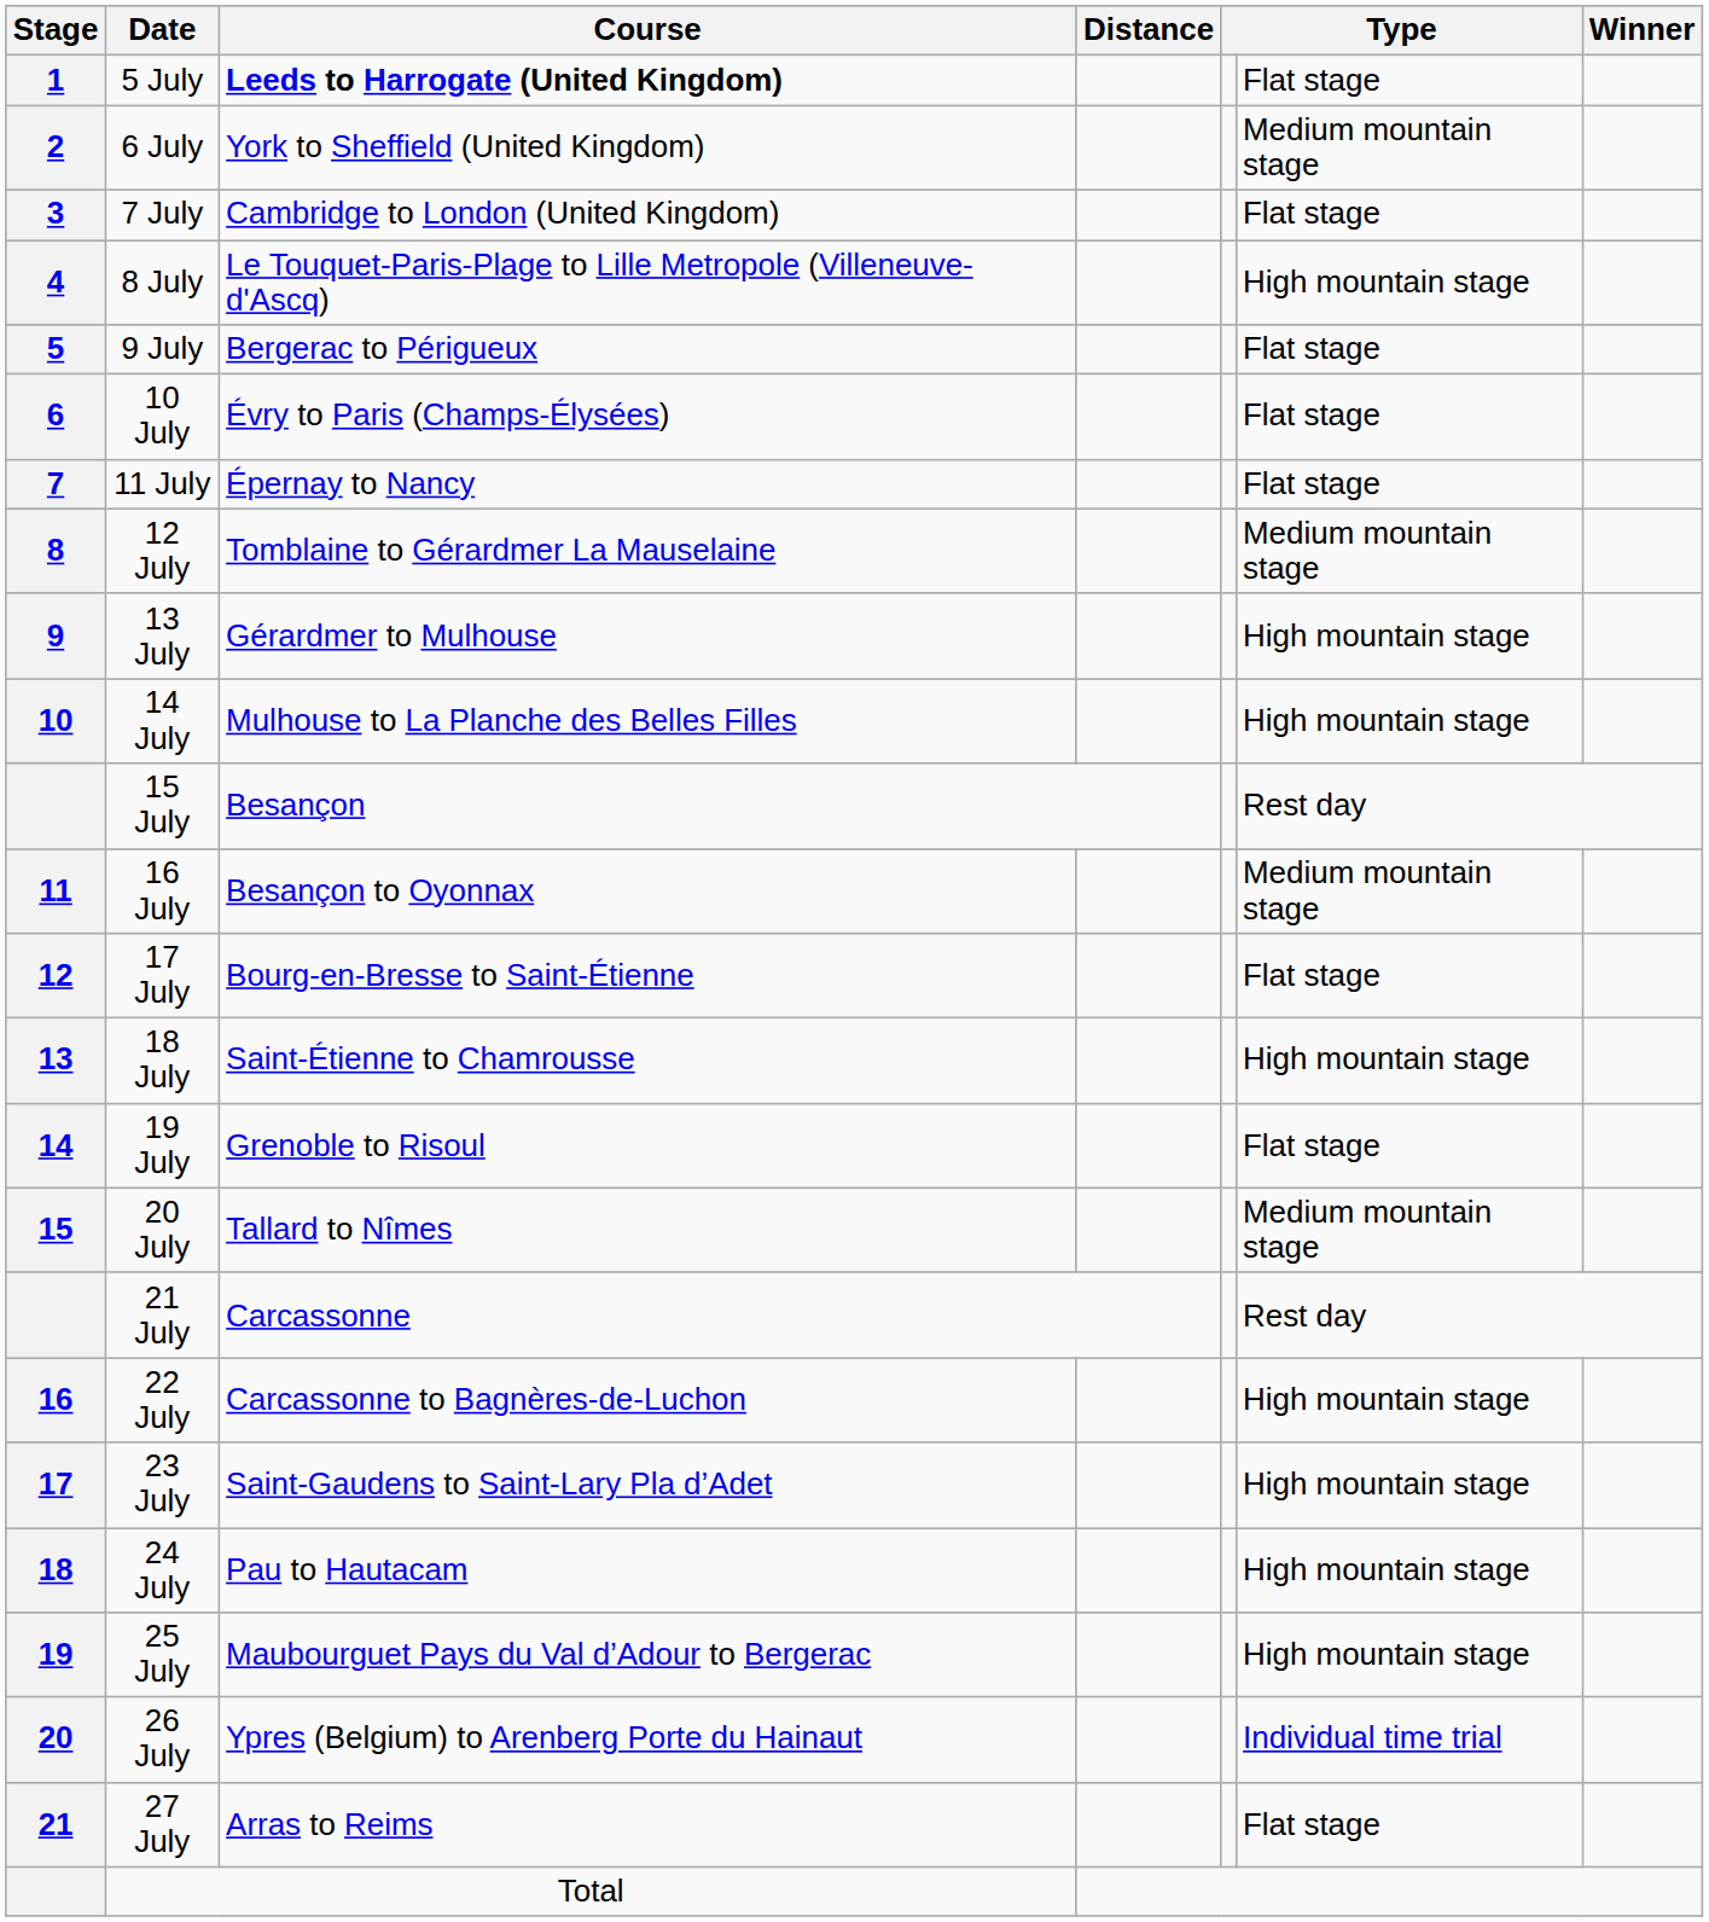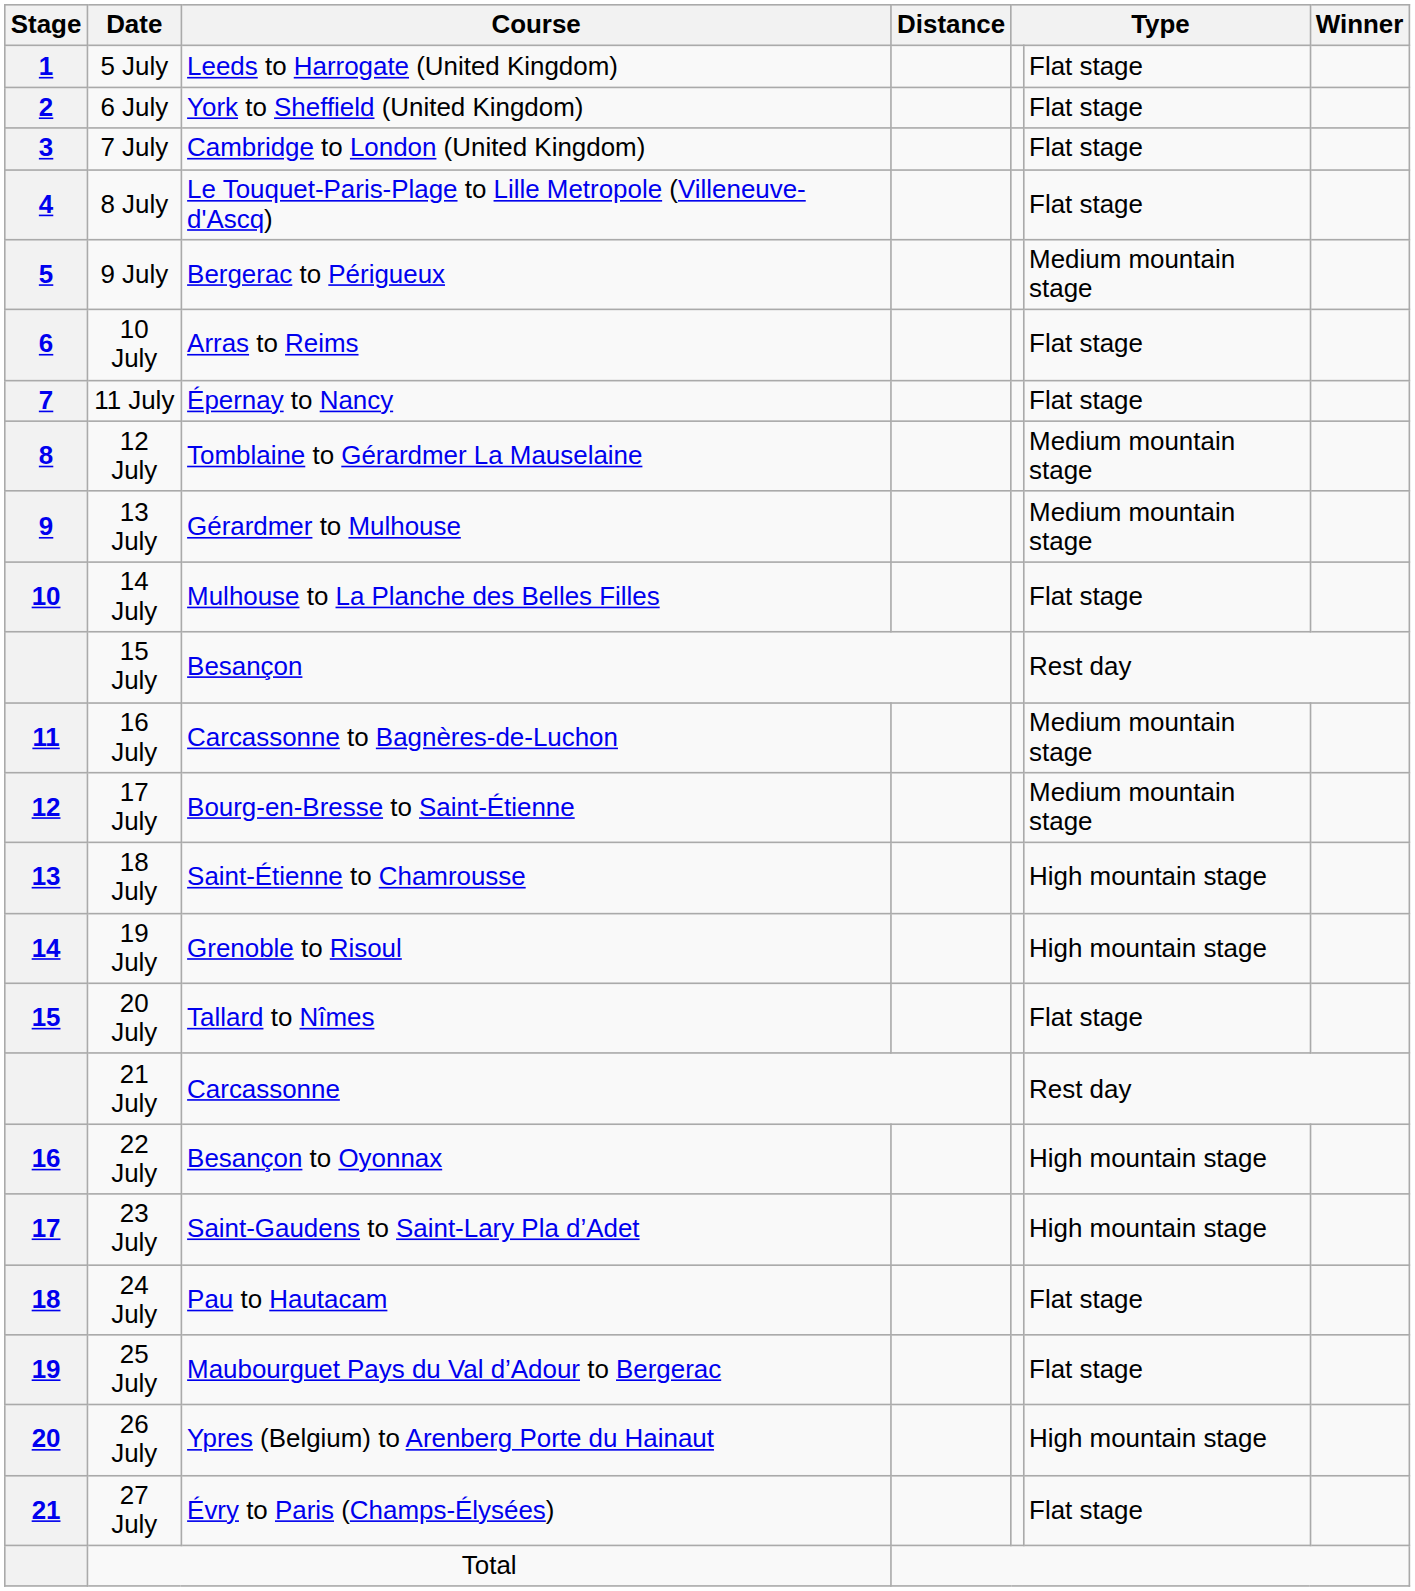5 July | Course: bold -> normal
6 July | column 6: Medium mountain stage -> Flat stage
8 July | column 6: High mountain stage -> Flat stage
9 July | column 6: Flat stage -> Medium mountain stage
10 July | Course: Évry to Paris (Champs-Élysées) -> Arras to Reims
13 July | column 6: High mountain stage -> Medium mountain stage
14 July | column 6: High mountain stage -> Flat stage
16 July | Course: Besançon to Oyonnax -> Carcassonne to Bagnères-de-Luchon
17 July | column 6: Flat stage -> Medium mountain stage
19 July | column 6: Flat stage -> High mountain stage
20 July | column 6: Medium mountain stage -> Flat stage
22 July | Course: Carcassonne to Bagnères-de-Luchon -> Besançon to Oyonnax
24 July | column 6: High mountain stage -> Flat stage
25 July | column 6: High mountain stage -> Flat stage
26 July | column 6: Individual time trial -> High mountain stage
27 July | Course: Arras to Reims -> Évry to Paris (Champs-Élysées)
